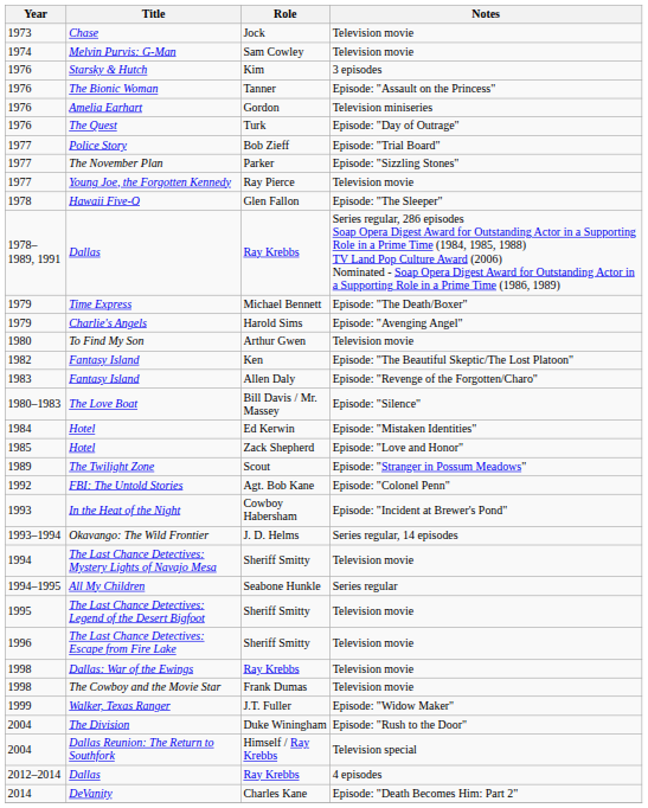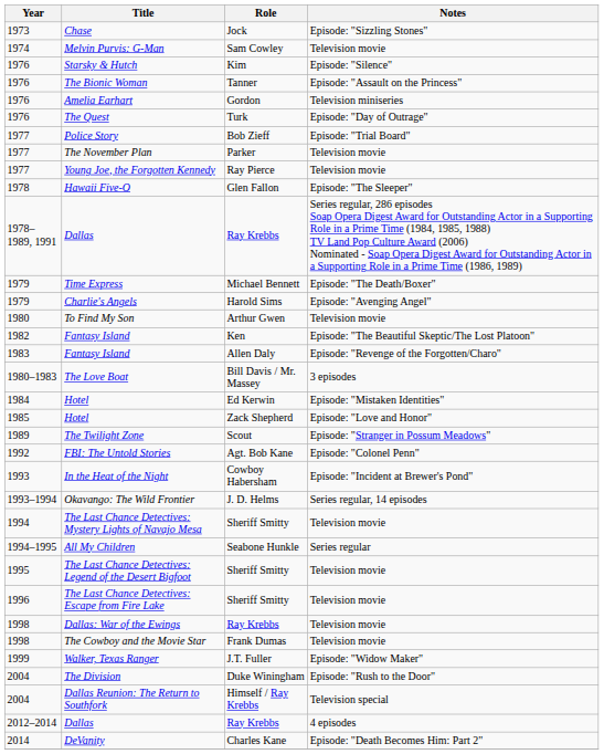Chase | Notes: Television movie -> Episode: "Sizzling Stones"
Starsky & Hutch | Notes: 3 episodes -> Episode: "Silence"
The November Plan | Notes: Episode: "Sizzling Stones" -> Television movie
The Love Boat | Notes: Episode: "Silence" -> 3 episodes
